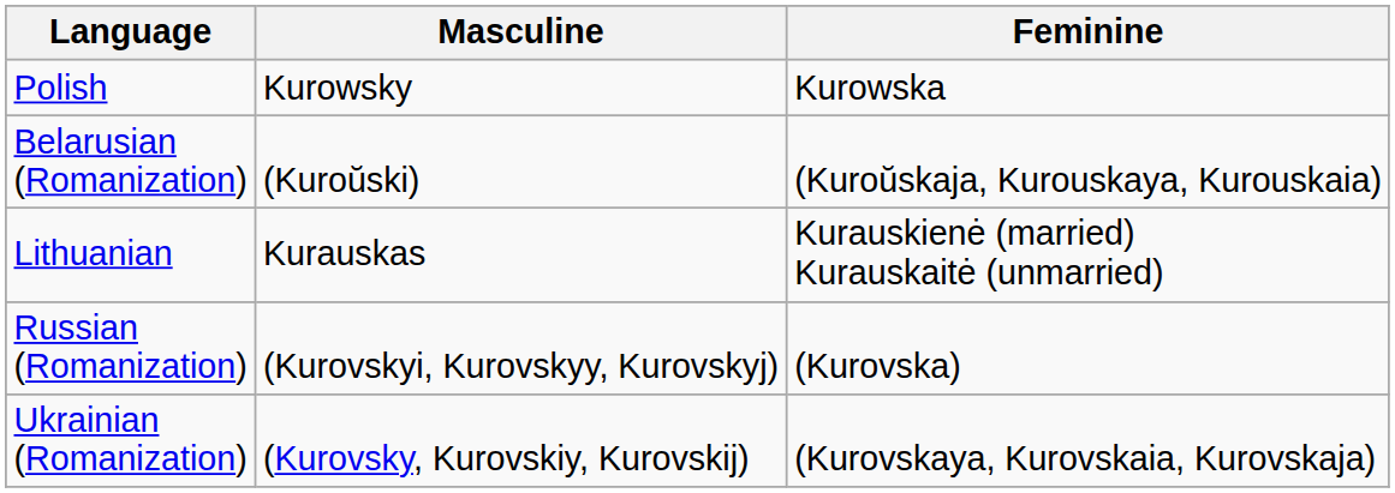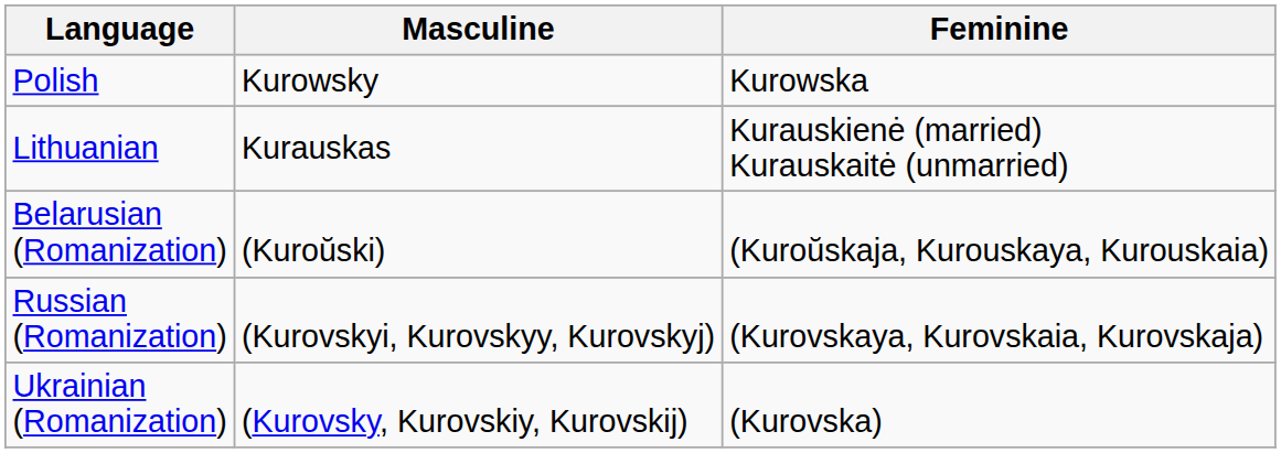rows swapped: Belarusian (Romanization) <-> Lithuanian
Russian (Romanization) | Feminine: (Kurovska) -> (Kurovskaya, Kurovskaia, Kurovskaja)
Ukrainian (Romanization) | Feminine: (Kurovskaya, Kurovskaia, Kurovskaja) -> (Kurovska)
